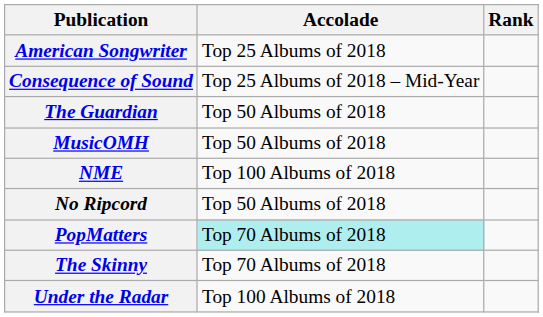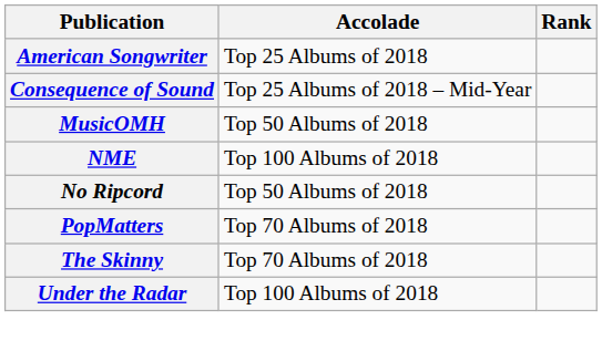- row: The Guardian | Top 50 Albums of 2018
PopMatters | Accolade: paleturquoise background -> no background
